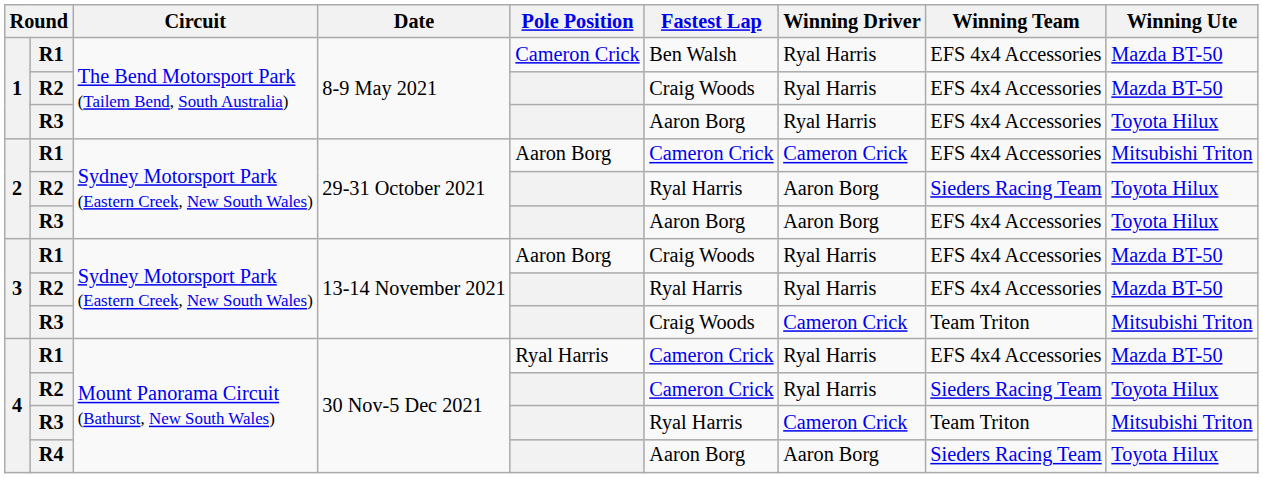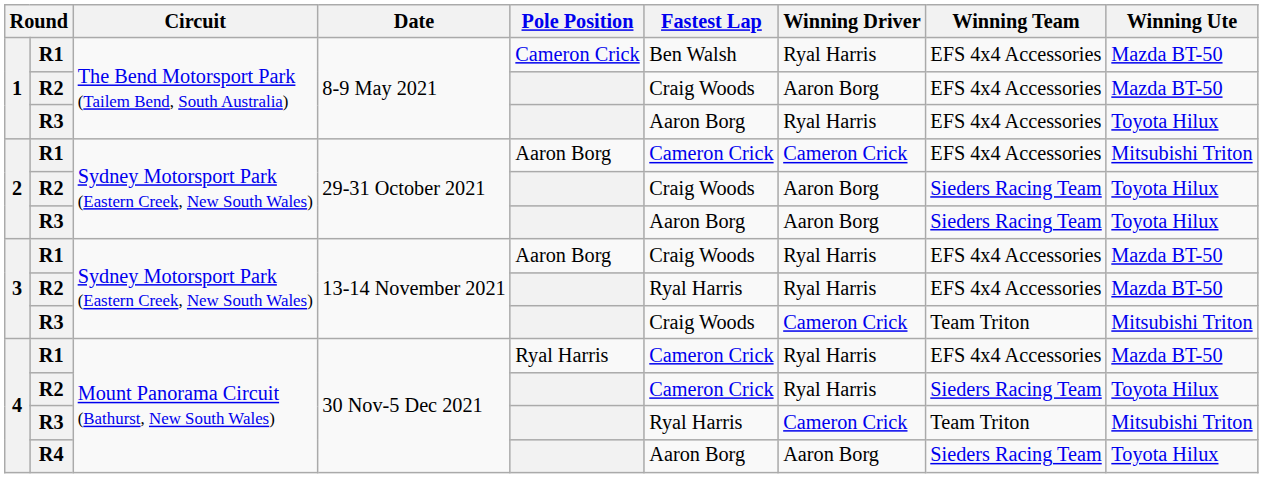1 / R2 | Winning Driver: Ryal Harris -> Aaron Borg
2 / R2 | Fastest Lap: Ryal Harris -> Craig Woods
2 / R3 | Winning Team: EFS 4x4 Accessories -> Sieders Racing Team
